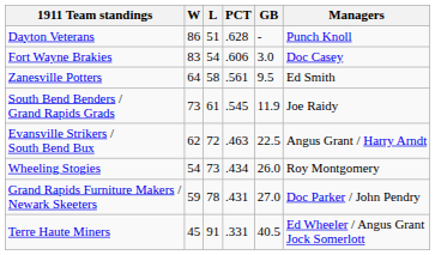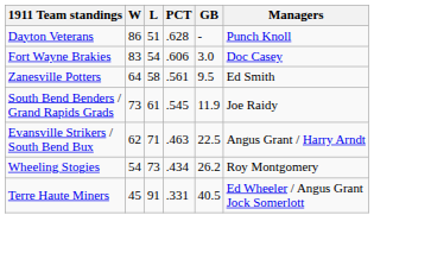Evansville Strikers / South Bend Bux | L: 72 -> 71
Wheeling Stogies | GB: 26.0 -> 26.2
- row: Grand Rapids Furniture Makers / Newark Skeeters | 59 | 78 | .431 | 27.0 | Doc Parker / John Pendry
